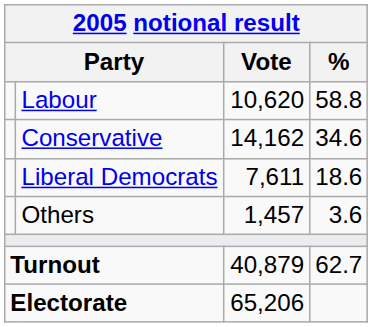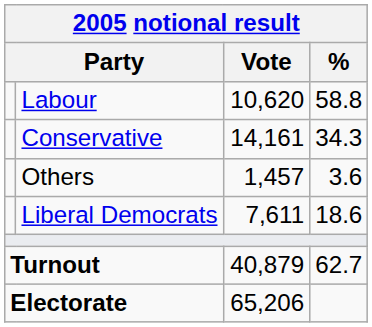Conservative | Vote: 14,162 -> 14,161
Conservative | %: 34.6 -> 34.3
rows swapped: Liberal Democrats <-> Others
